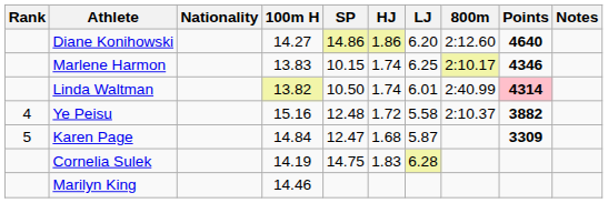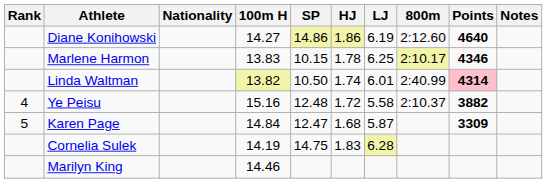Diane Konihowski | LJ: 6.20 -> 6.19
Marlene Harmon | HJ: 1.74 -> 1.78
